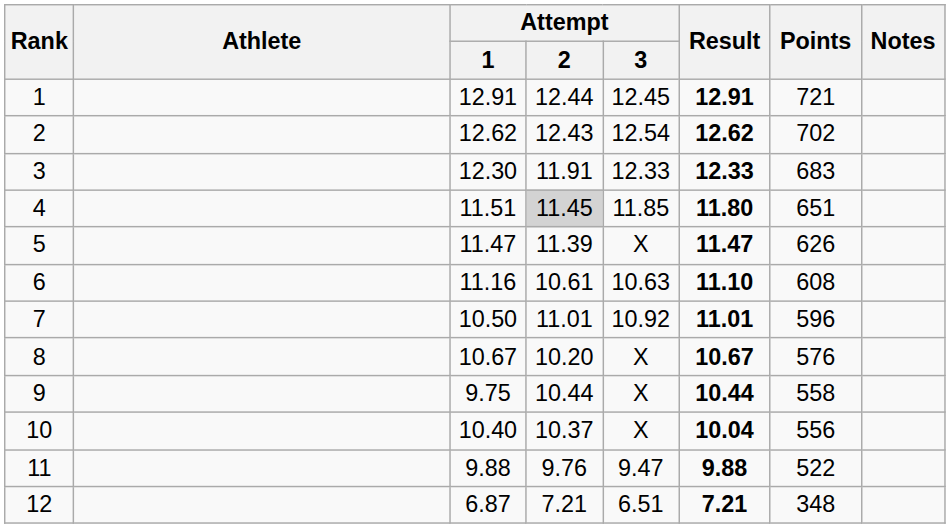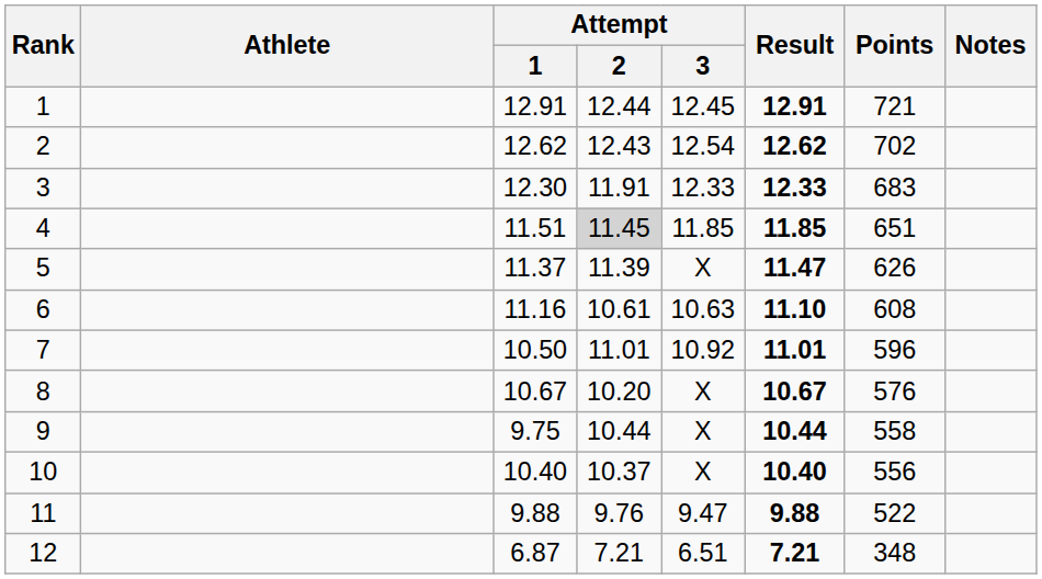4 | Result: 11.80 -> 11.85
5 | Attempt / 1: 11.47 -> 11.37
10 | Result: 10.04 -> 10.40
